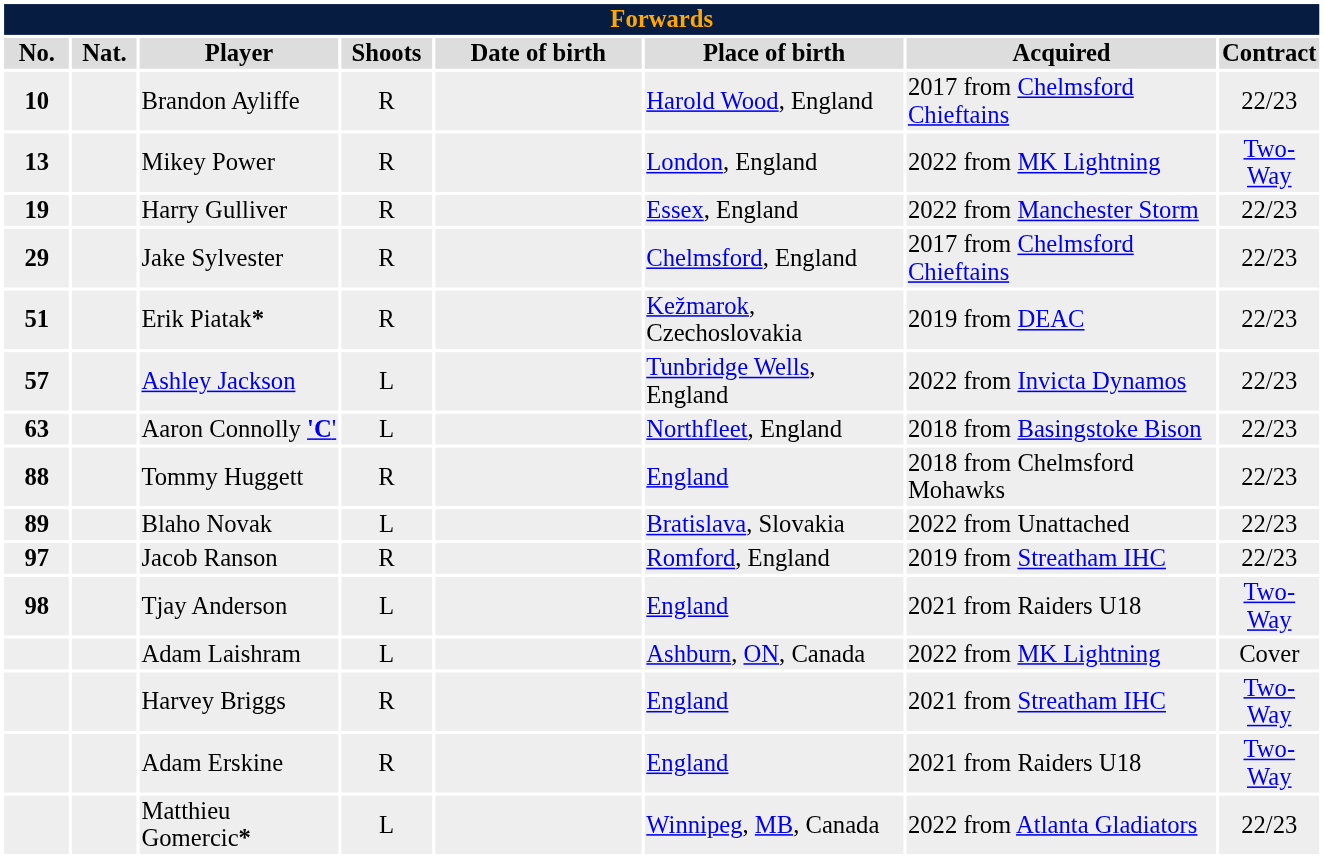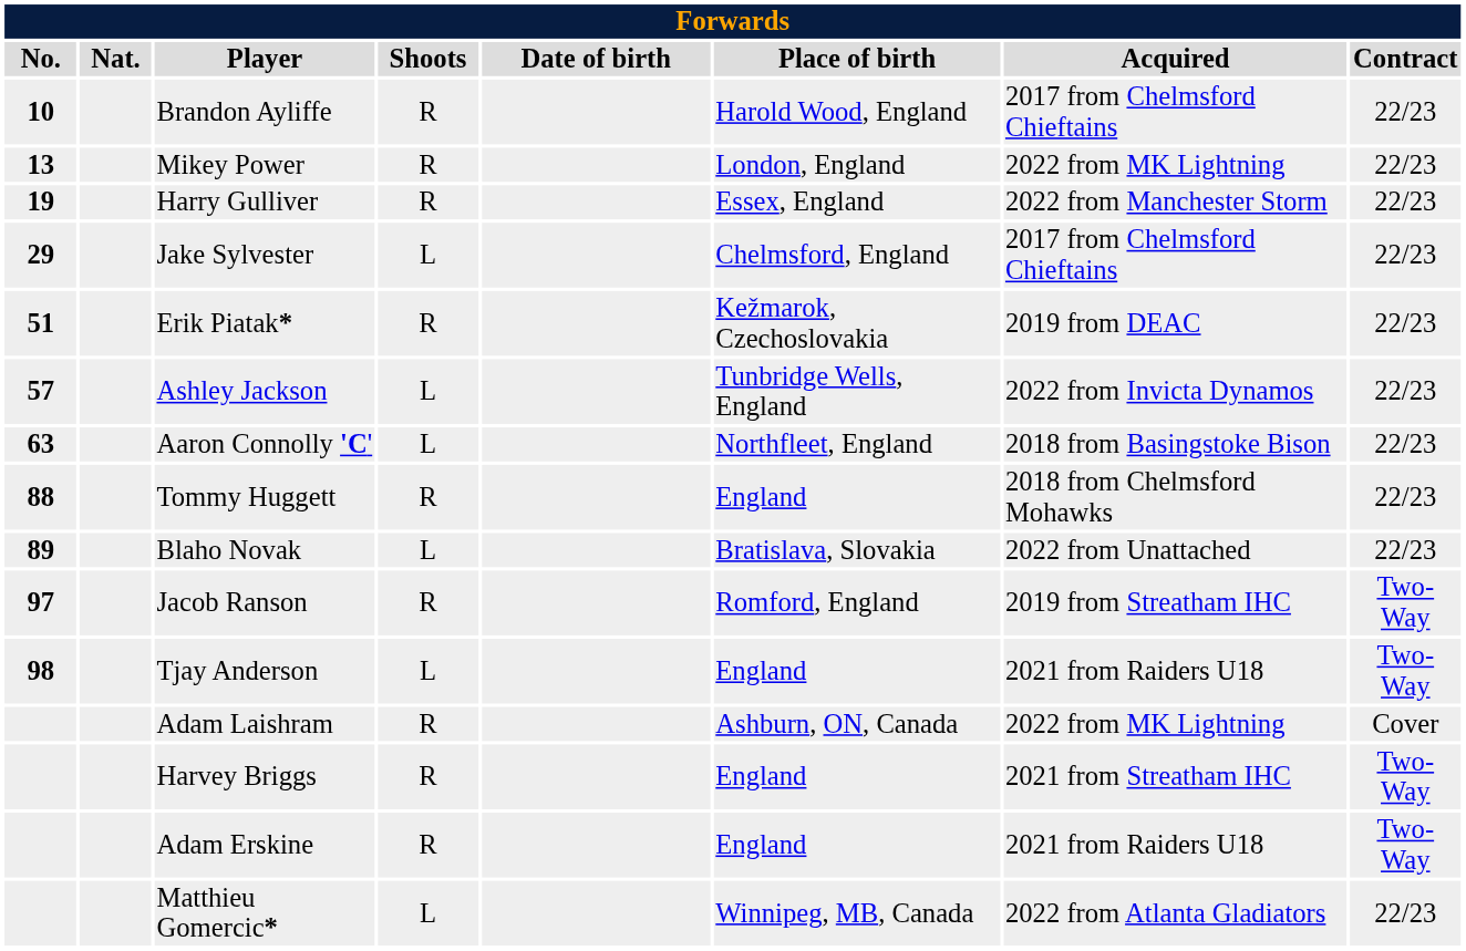Mikey Power | Contract: Two-Way -> 22/23
Jake Sylvester | Shoots: R -> L
Jacob Ranson | Contract: 22/23 -> Two-Way
Adam Laishram | Shoots: L -> R
